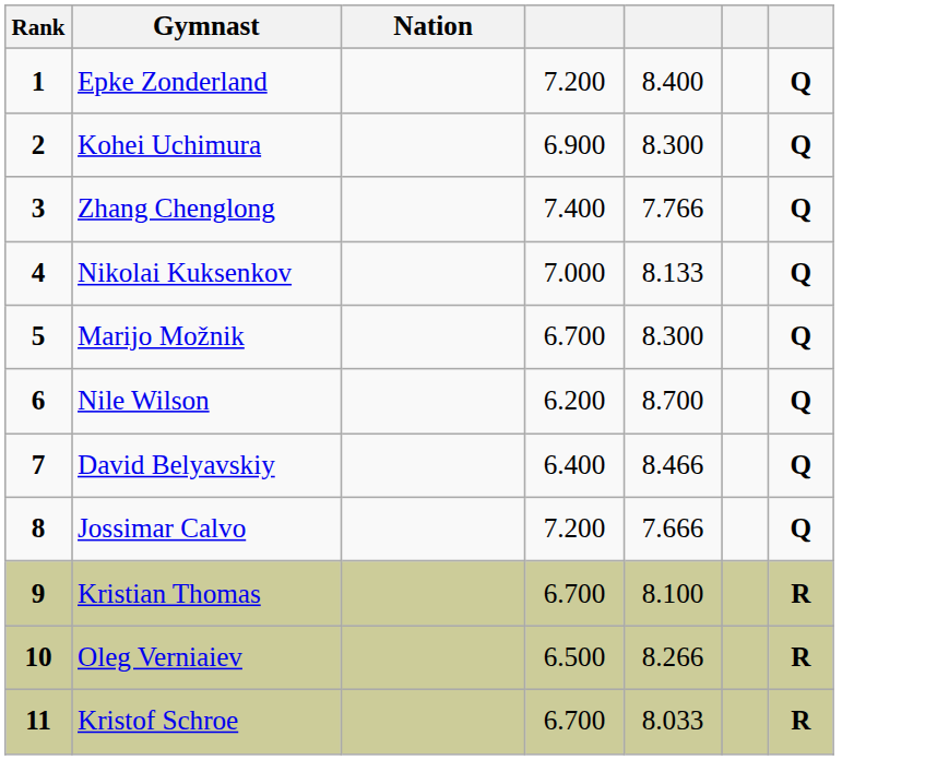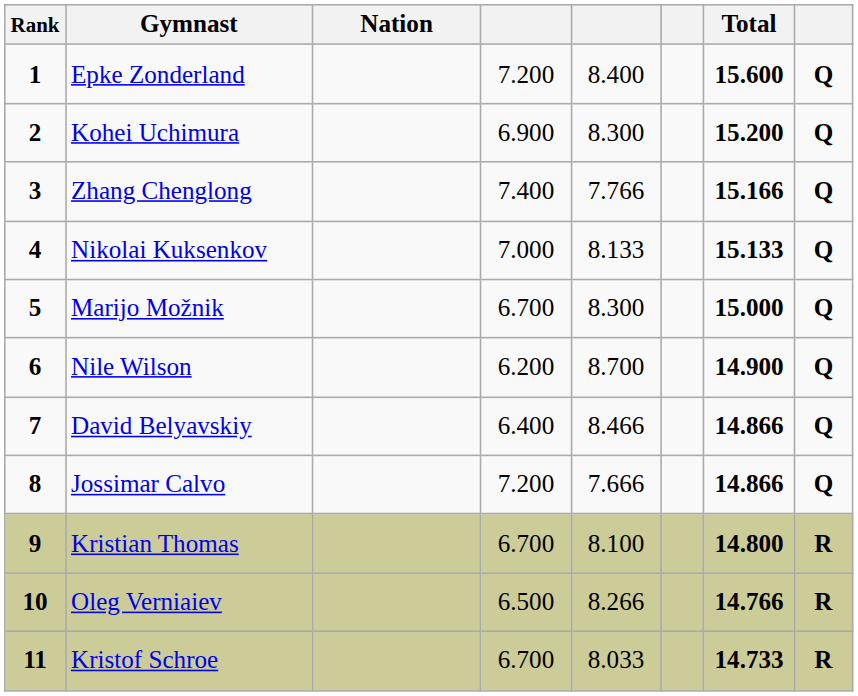+ column: Total | 15.600 | 15.200 | 15.166 | 15.133 | 15.000 | 14.900 | 14.866 | 14.866 | 14.800 | 14.766 | 14.733
